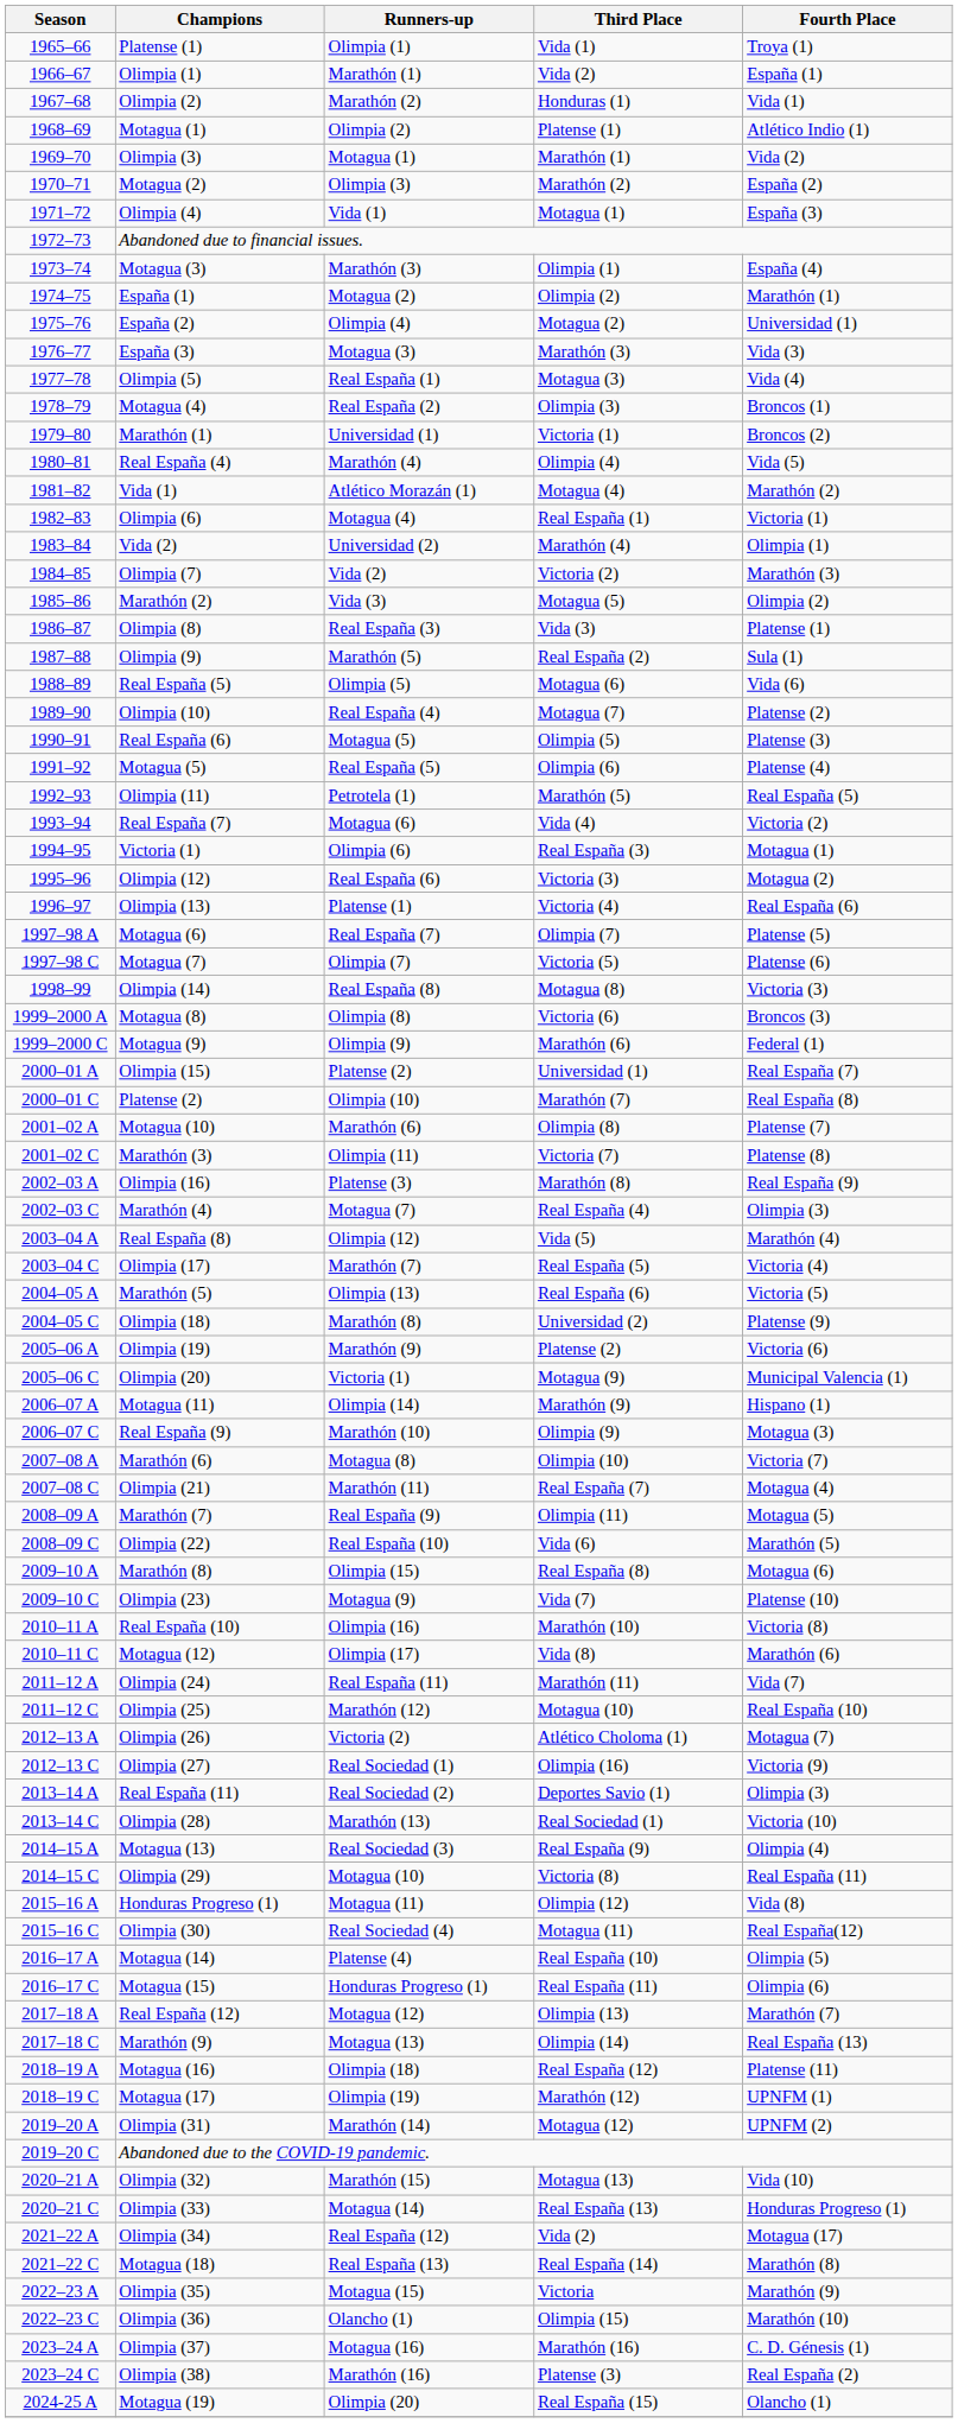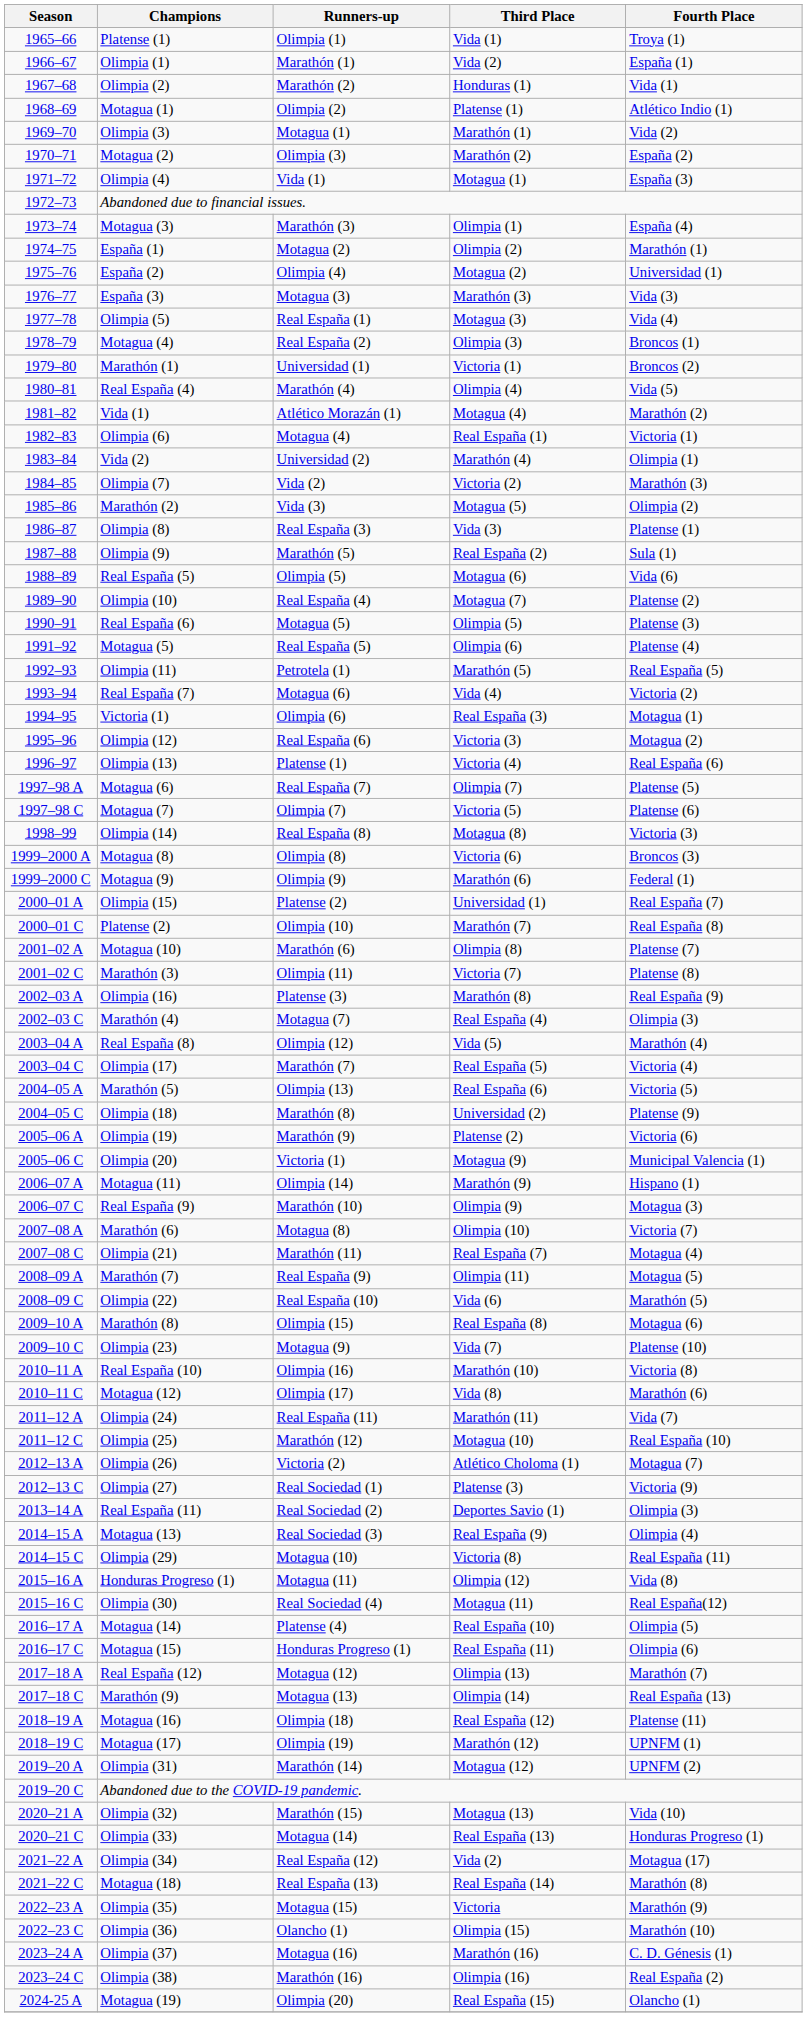Olimpia (27) | Third Place: Olimpia (16) -> Platense (3)
- row: 2013–14 C | Olimpia (28) | Marathón (13) | Real Sociedad (1) | Victoria (10)
Olimpia (38) | Third Place: Platense (3) -> Olimpia (16)
